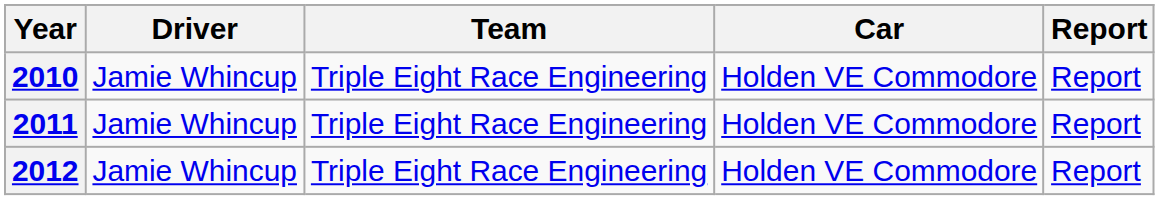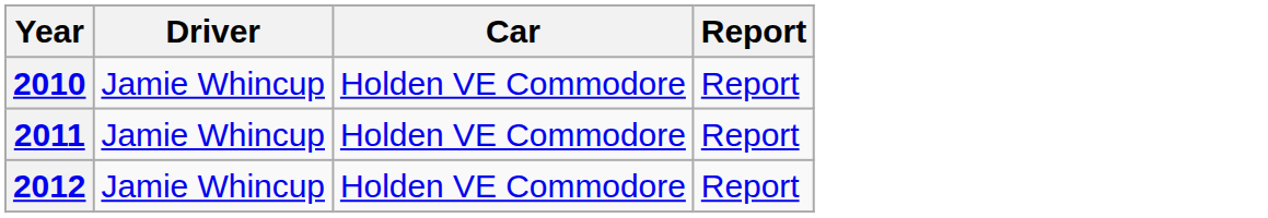- column: Team | Triple Eight Race Engineering | Triple Eight Race Engineering | Triple Eight Race Engineering
